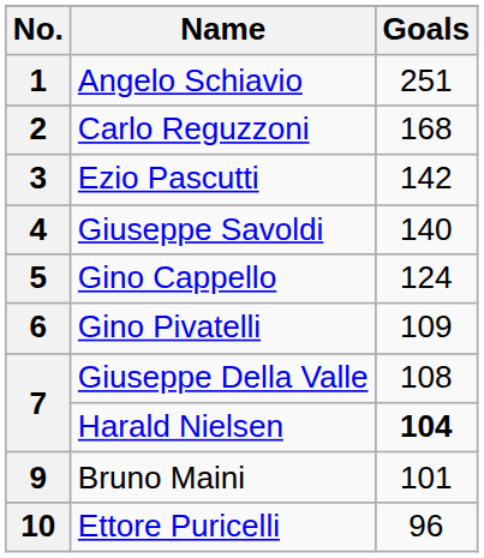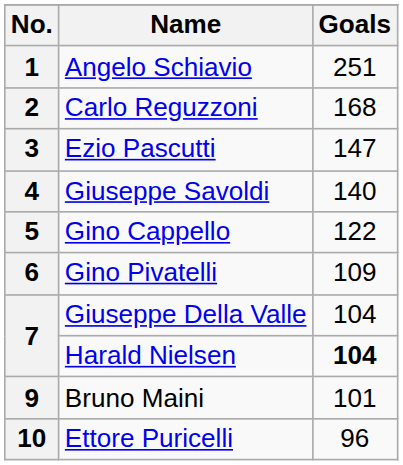3 | Goals: 142 -> 147
5 | Goals: 124 -> 122
7 / Giuseppe Della Valle | Goals: 108 -> 104
